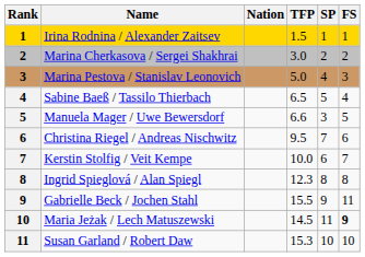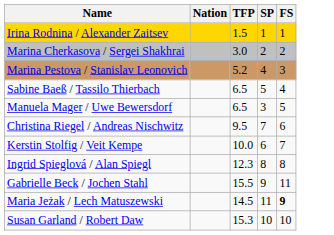- column: Rank | 1 | 2 | 3 | 4 | 5 | 6 | 7 | 8 | 9 | 10 | 11
Marina Pestova / Stanislav Leonovich | TFP: 5.0 -> 5.2
Manuela Mager / Uwe Bewersdorf | TFP: 6.6 -> 6.5
